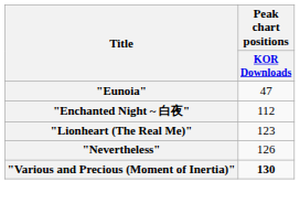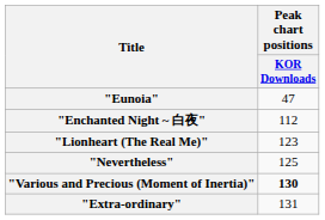"Nevertheless" | Peak chart positions / KOR Downloads: 126 -> 125
+ row: "Extra-ordinary" | 131
